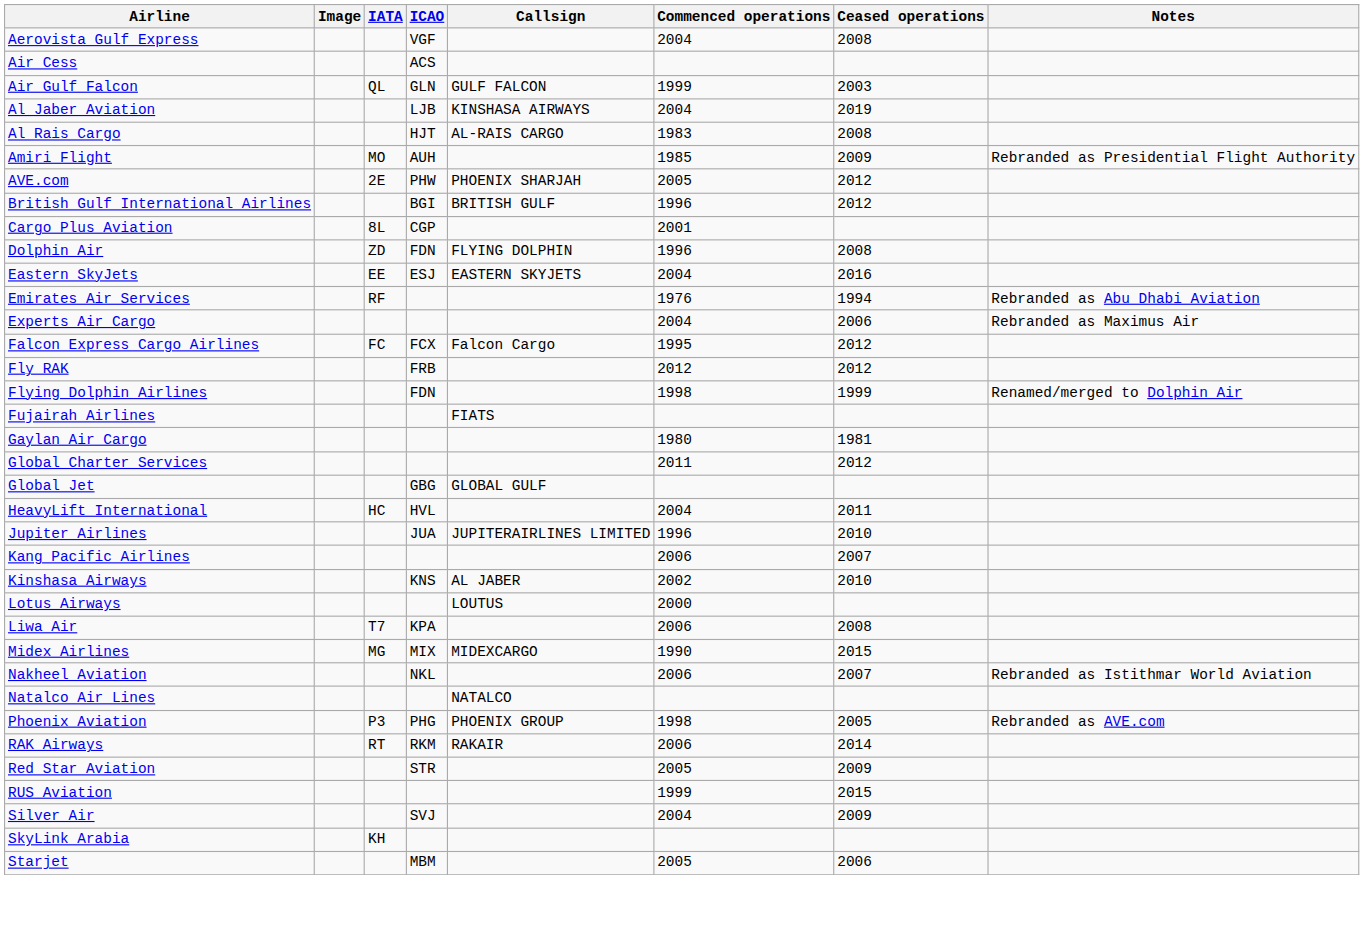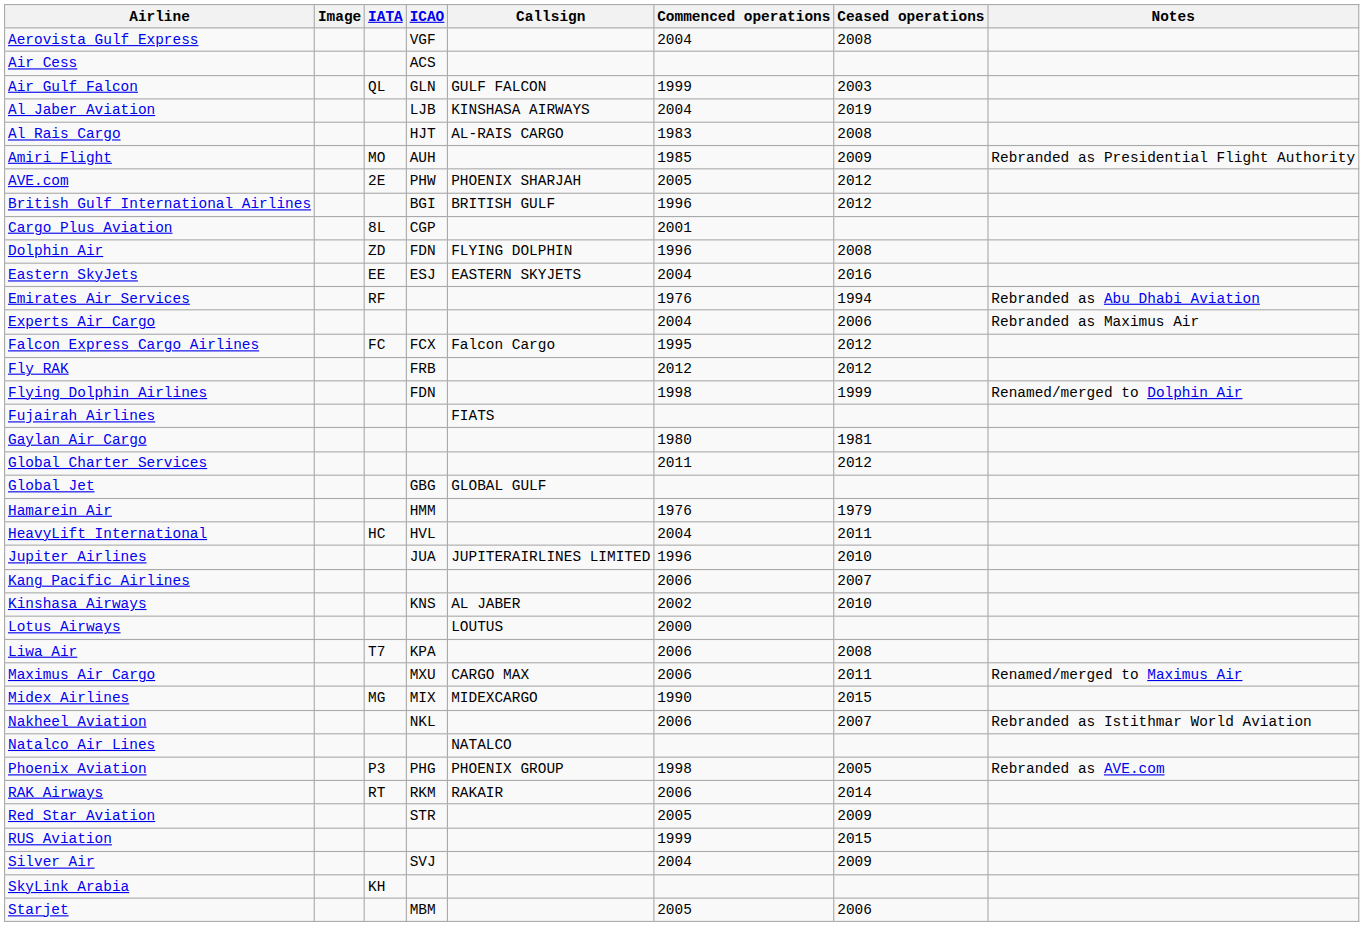+ row: Hamarein Air | HMM | 1976 | 1979
+ row: Maximus Air Cargo | MXU | CARGO MAX | 2006 | 2011 | Renamed/merged to Maximus Air
